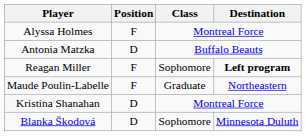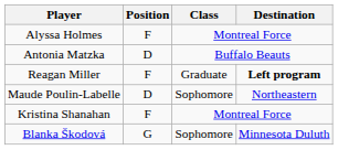Reagan Miller | Class: Sophomore -> Graduate
Maude Poulin-Labelle | Position: F -> D
Maude Poulin-Labelle | Class: Graduate -> Sophomore
Kristina Shanahan | Position: D -> F
Blanka Škodová | Position: D -> G
